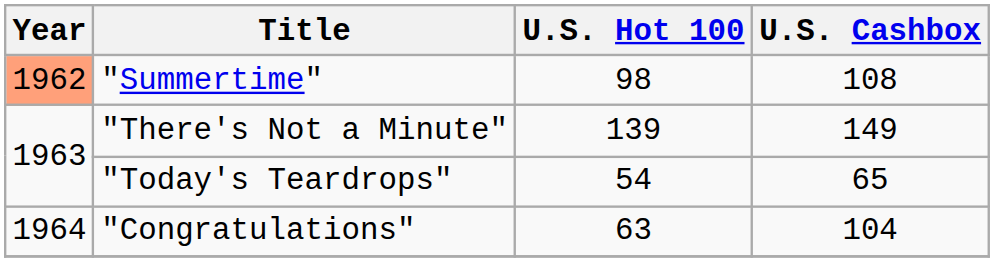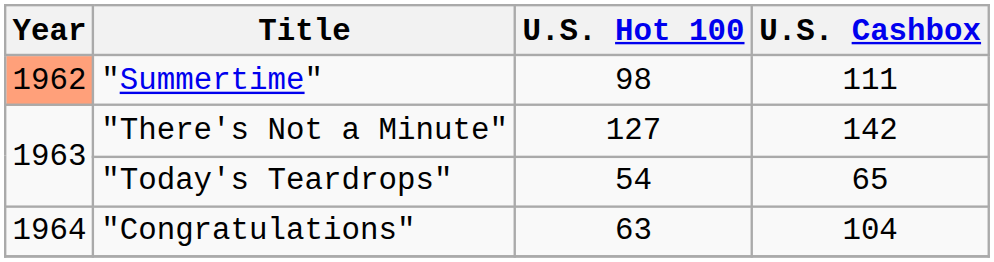"Summertime" | U.S. Cashbox: 108 -> 111
"There's Not a Minute" | U.S. Hot 100: 139 -> 127
"There's Not a Minute" | U.S. Cashbox: 149 -> 142
